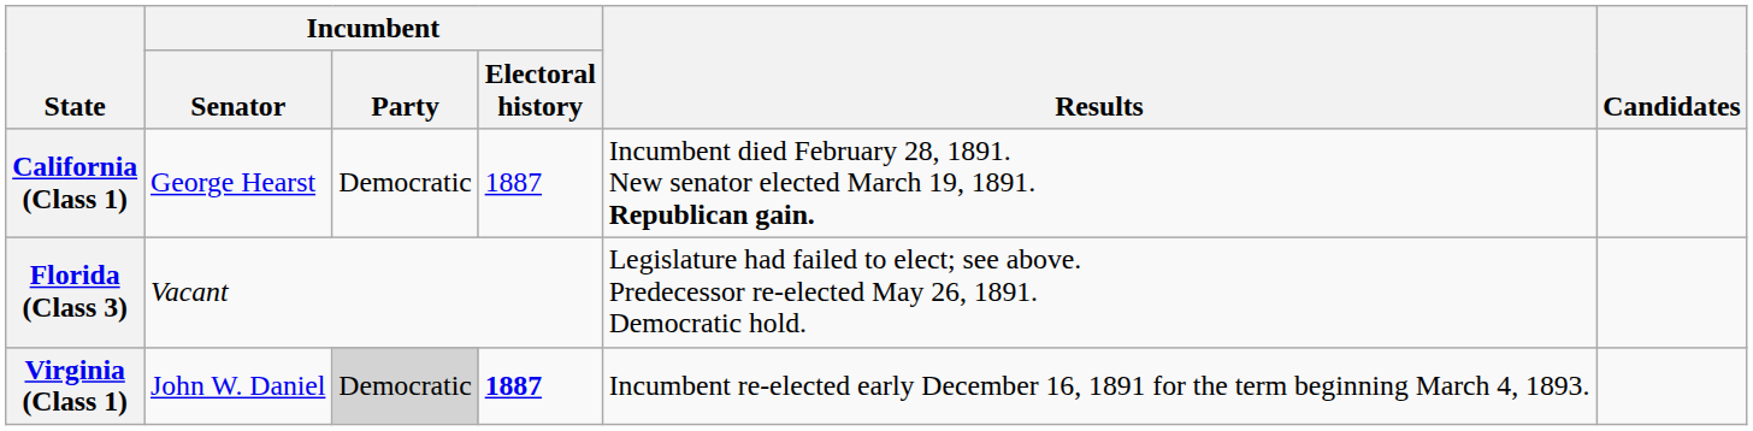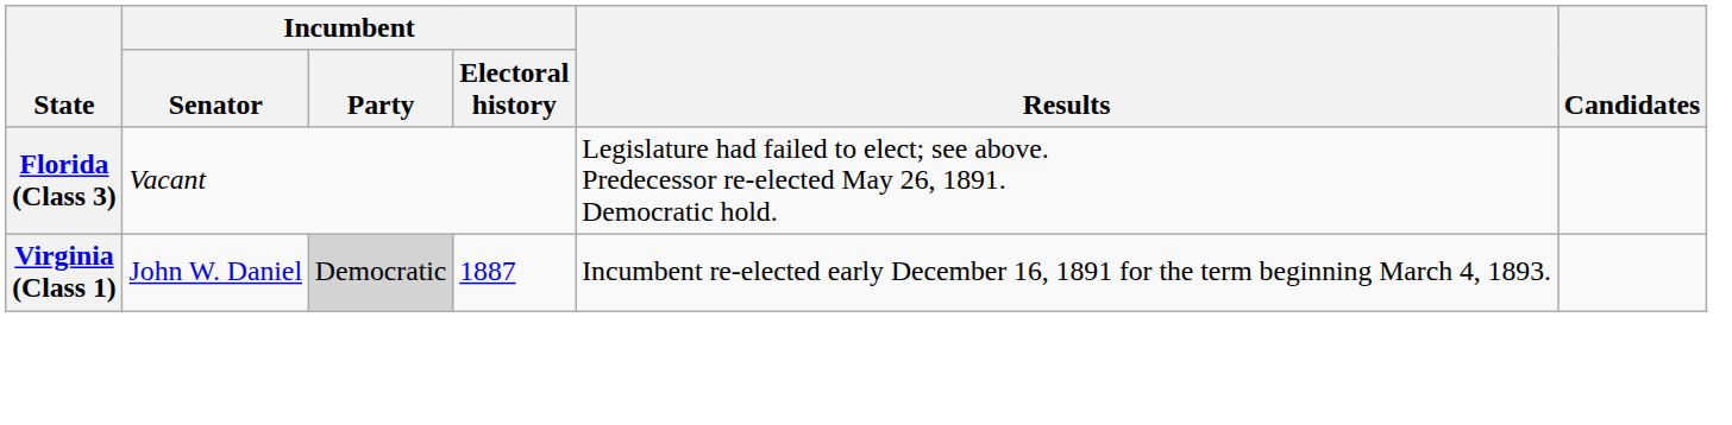- row: California (Class 1) | George Hearst | Democratic | 1887 | Incumbent died February 28, 1891. New senator elected March 19, 1891. Republican gain.
Virginia (Class 1) | Incumbent / Electoral history: bold -> normal
